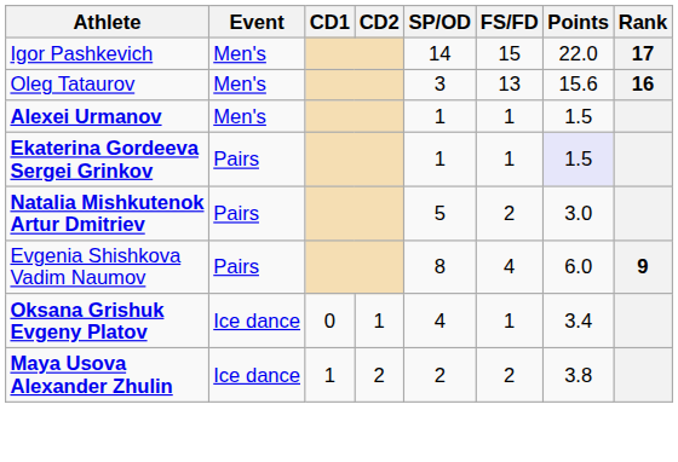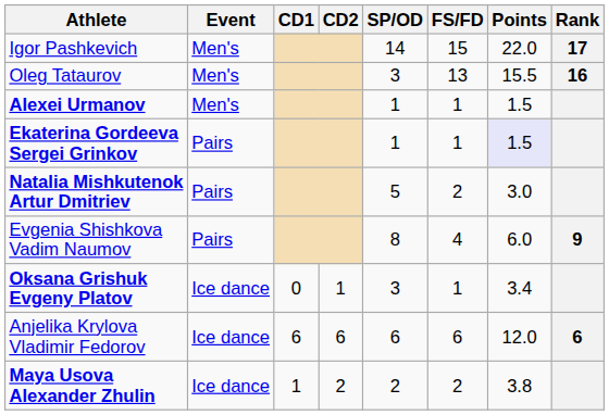Oleg Tataurov | Points: 15.6 -> 15.5
Oksana Grishuk Evgeny Platov | SP/OD: 4 -> 3
+ row: Anjelika Krylova Vladimir Fedorov | Ice dance | 6 | 6 | 6 | 6 | 12.0 | 6
